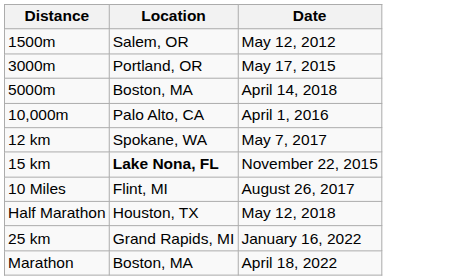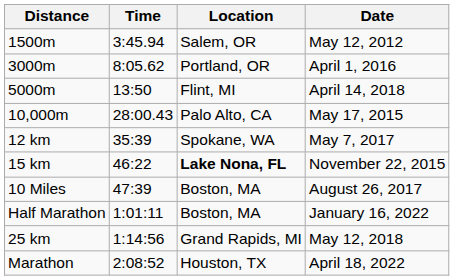+ column: Time | 3:45.94 | 8:05.62 | 13:50 | 28:00.43 | 35:39 | 46:22 | 47:39 | 1:01:11 | 1:14:56 | 2:08:52
3000m | Date: May 17, 2015 -> April 1, 2016
5000m | Location: Boston, MA -> Flint, MI
10,000m | Date: April 1, 2016 -> May 17, 2015
10 Miles | Location: Flint, MI -> Boston, MA
Half Marathon | Location: Houston, TX -> Boston, MA
Half Marathon | Date: May 12, 2018 -> January 16, 2022
25 km | Date: January 16, 2022 -> May 12, 2018
Marathon | Location: Boston, MA -> Houston, TX
